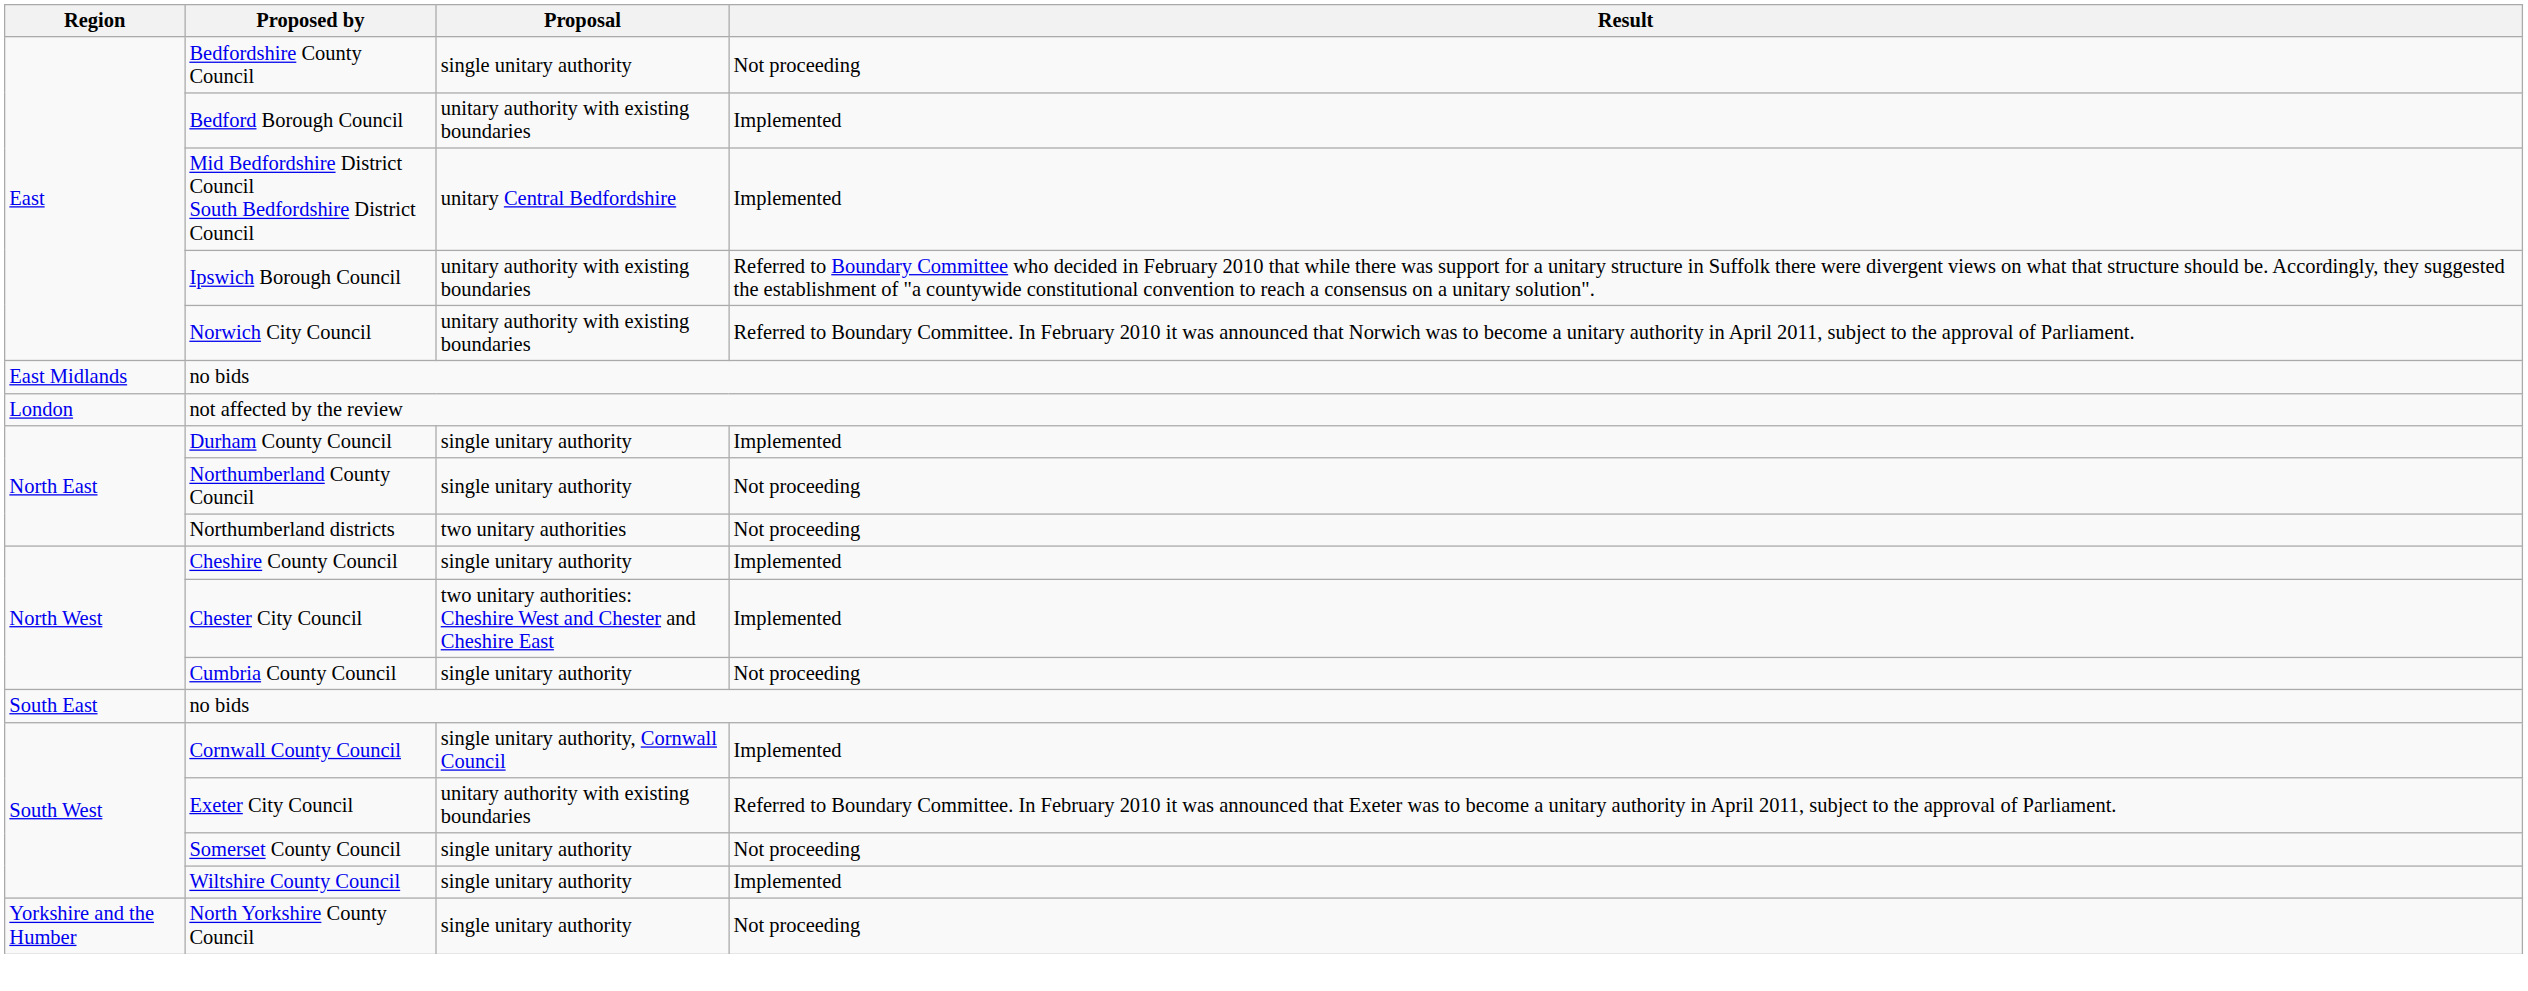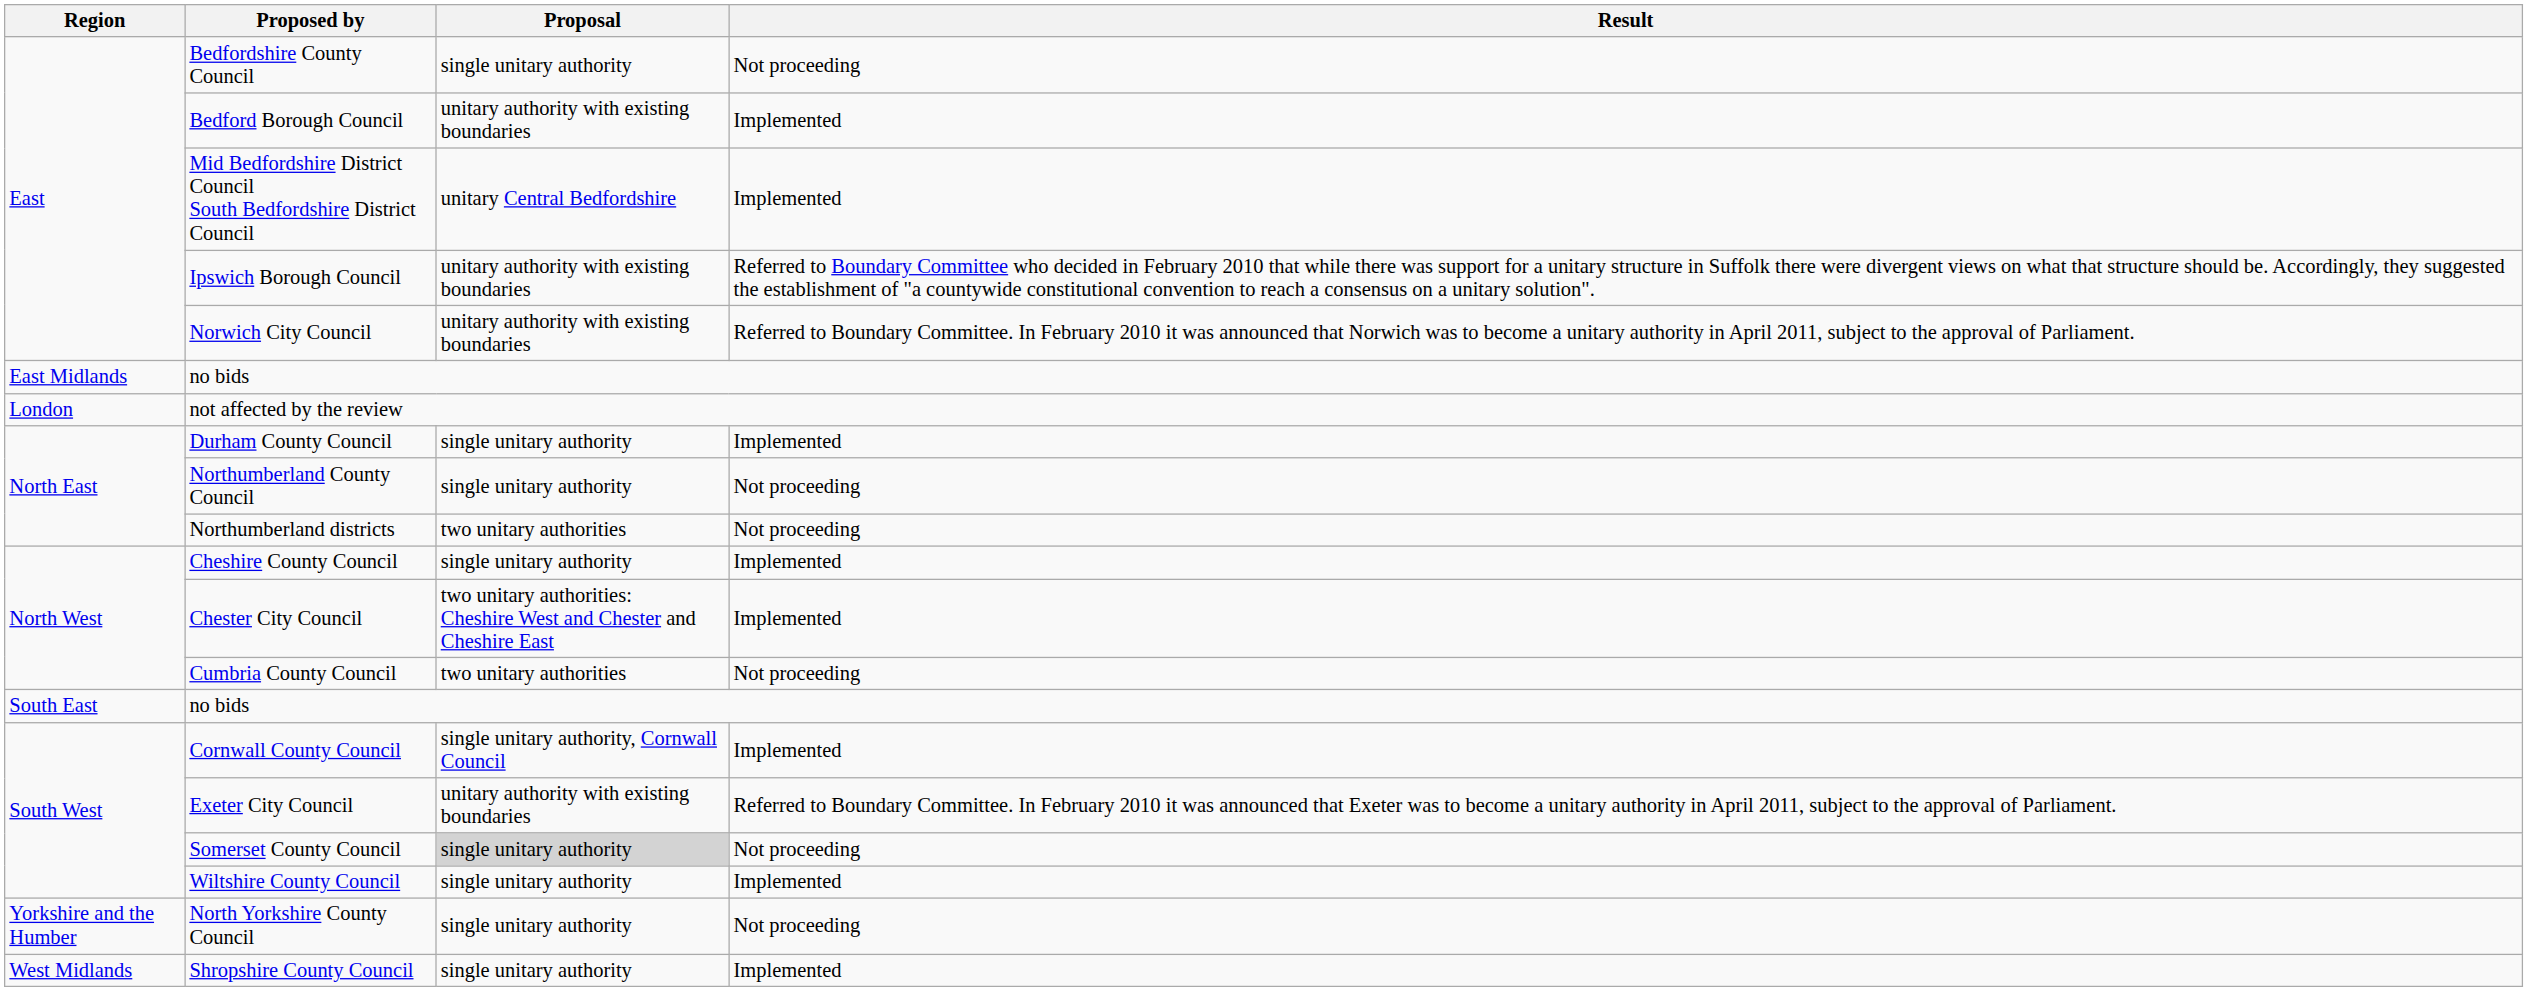Cumbria County Council | Proposal: single unitary authority -> two unitary authorities
Somerset County Council | Proposal: no background -> lightgrey background
+ row: West Midlands | Shropshire County Council | single unitary authority | Implemented
